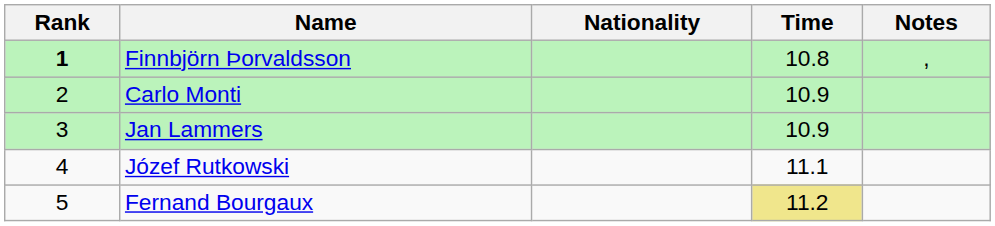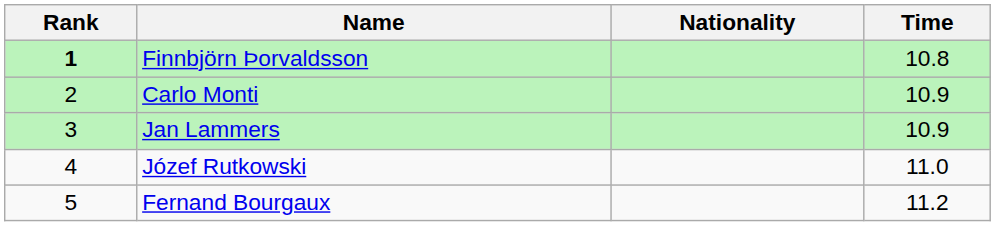- column: Notes | ,
Józef Rutkowski | Time: 11.1 -> 11.0
Fernand Bourgaux | Time: khaki background -> no background
